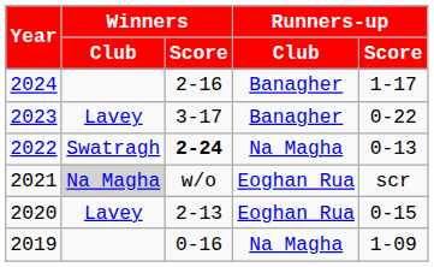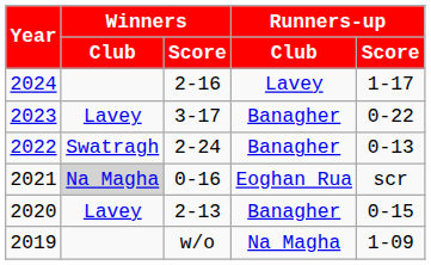2024 | Runners-up / Club: Banagher -> Lavey
2022 | Winners / Score: bold -> normal
2022 | Runners-up / Club: Na Magha -> Banagher
2021 | Winners / Score: w/o -> 0-16
2020 | Runners-up / Club: Eoghan Rua -> Banagher
2019 | Winners / Score: 0-16 -> w/o
